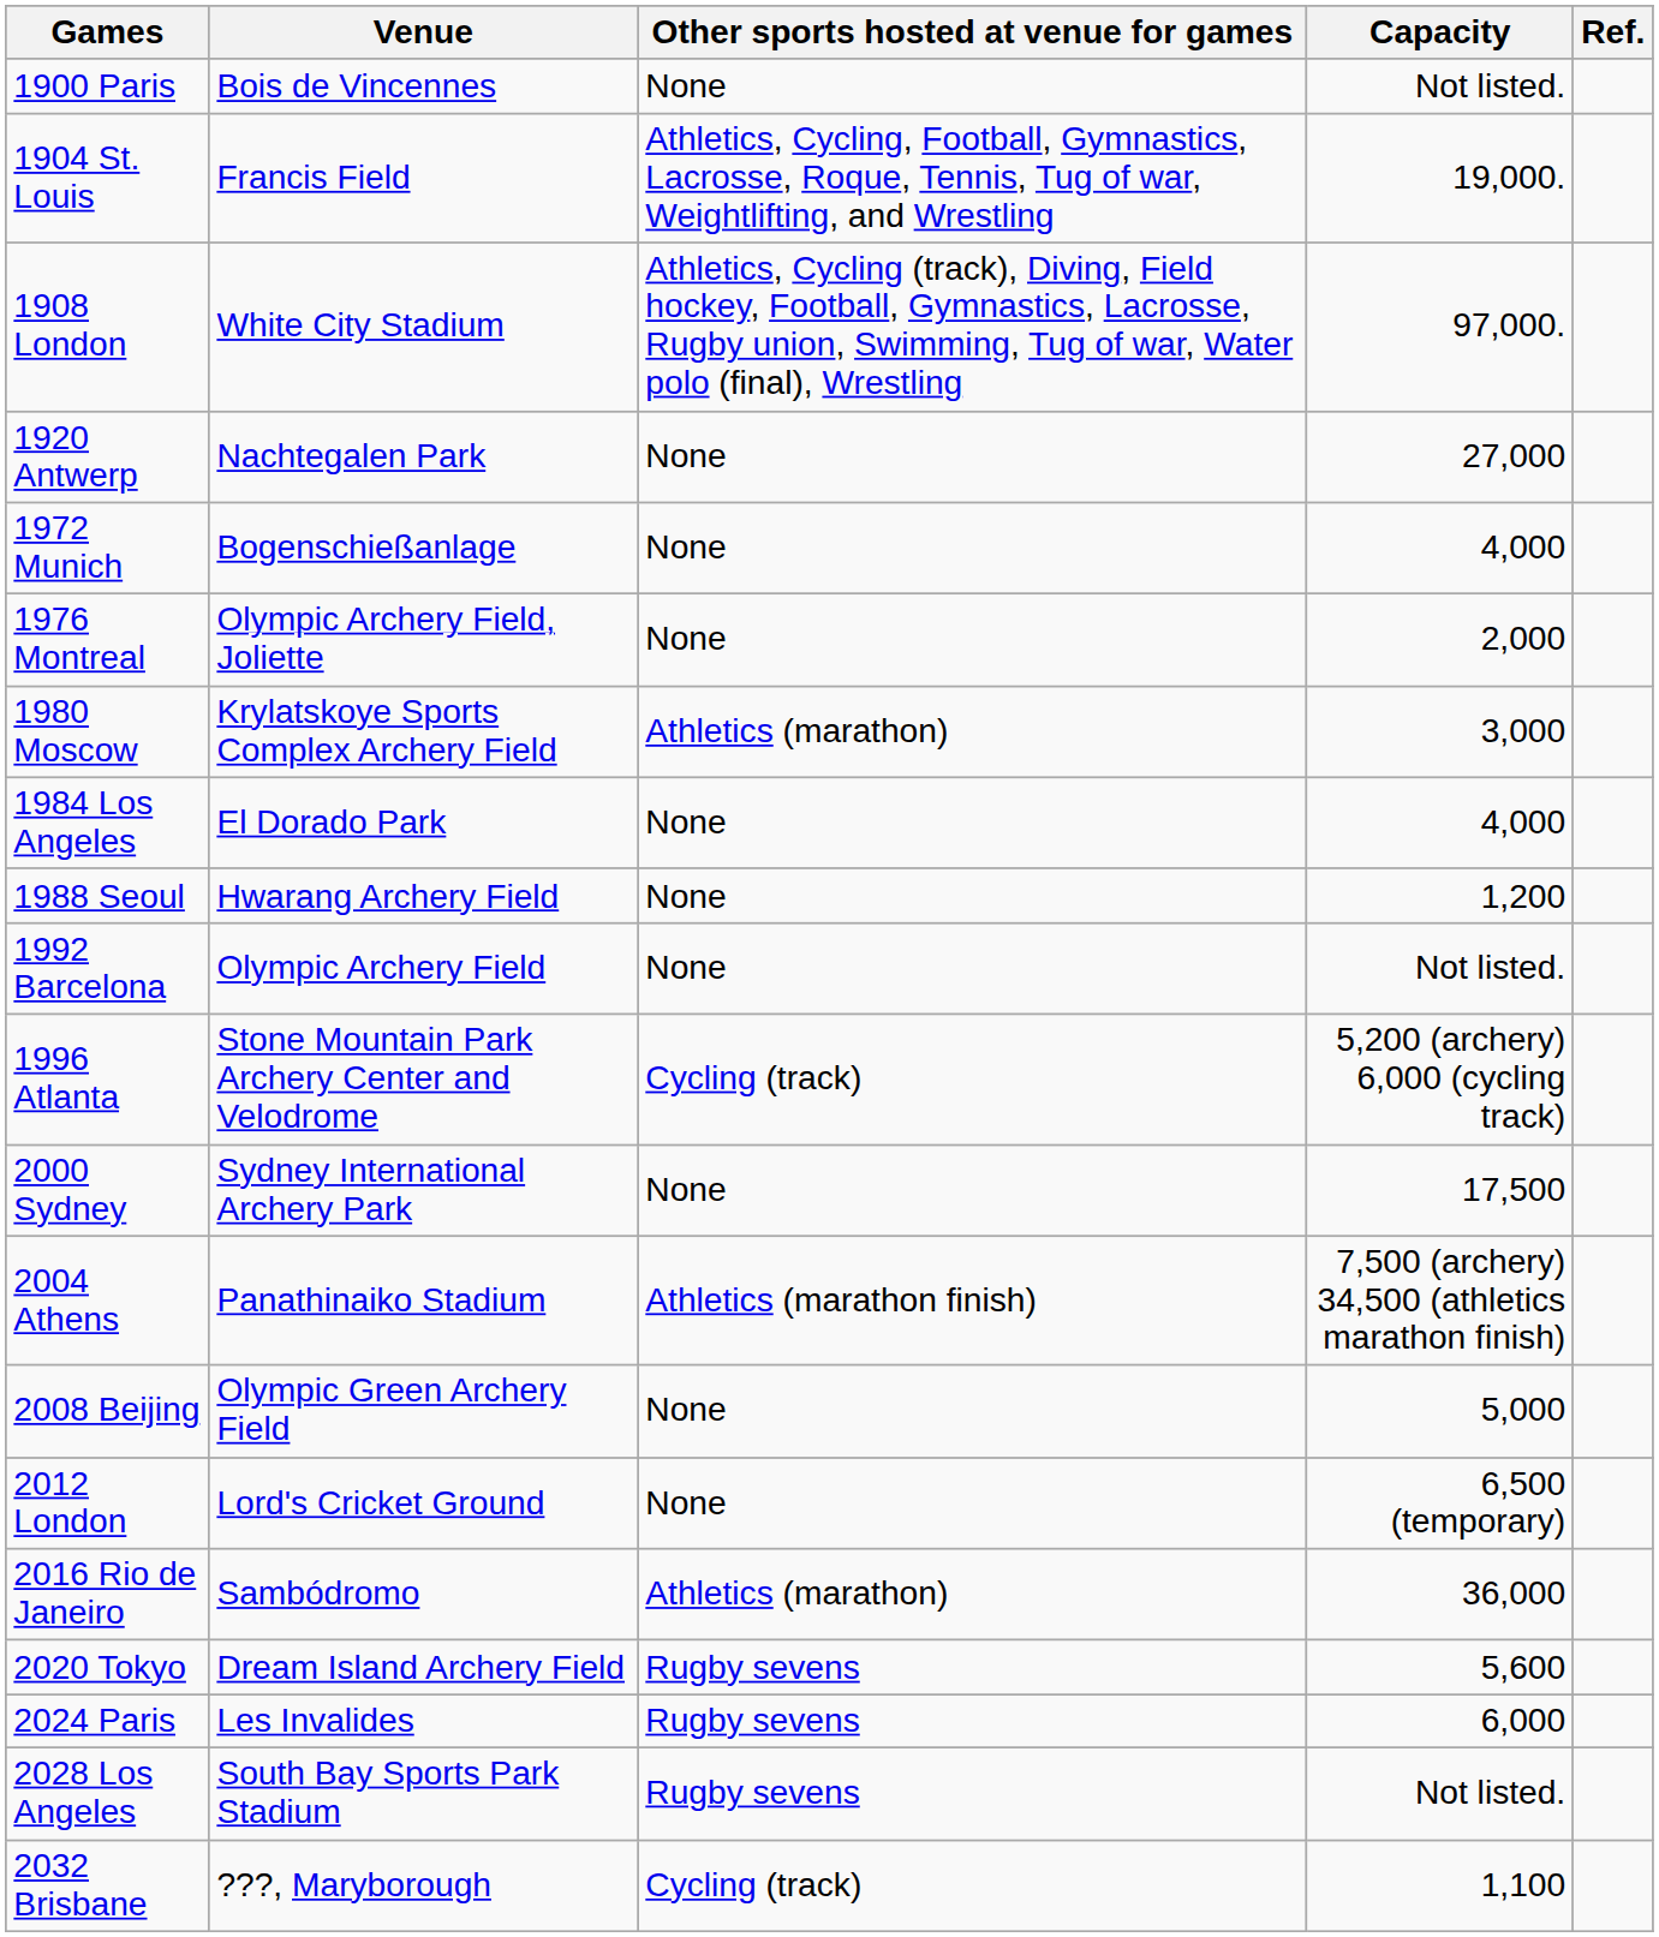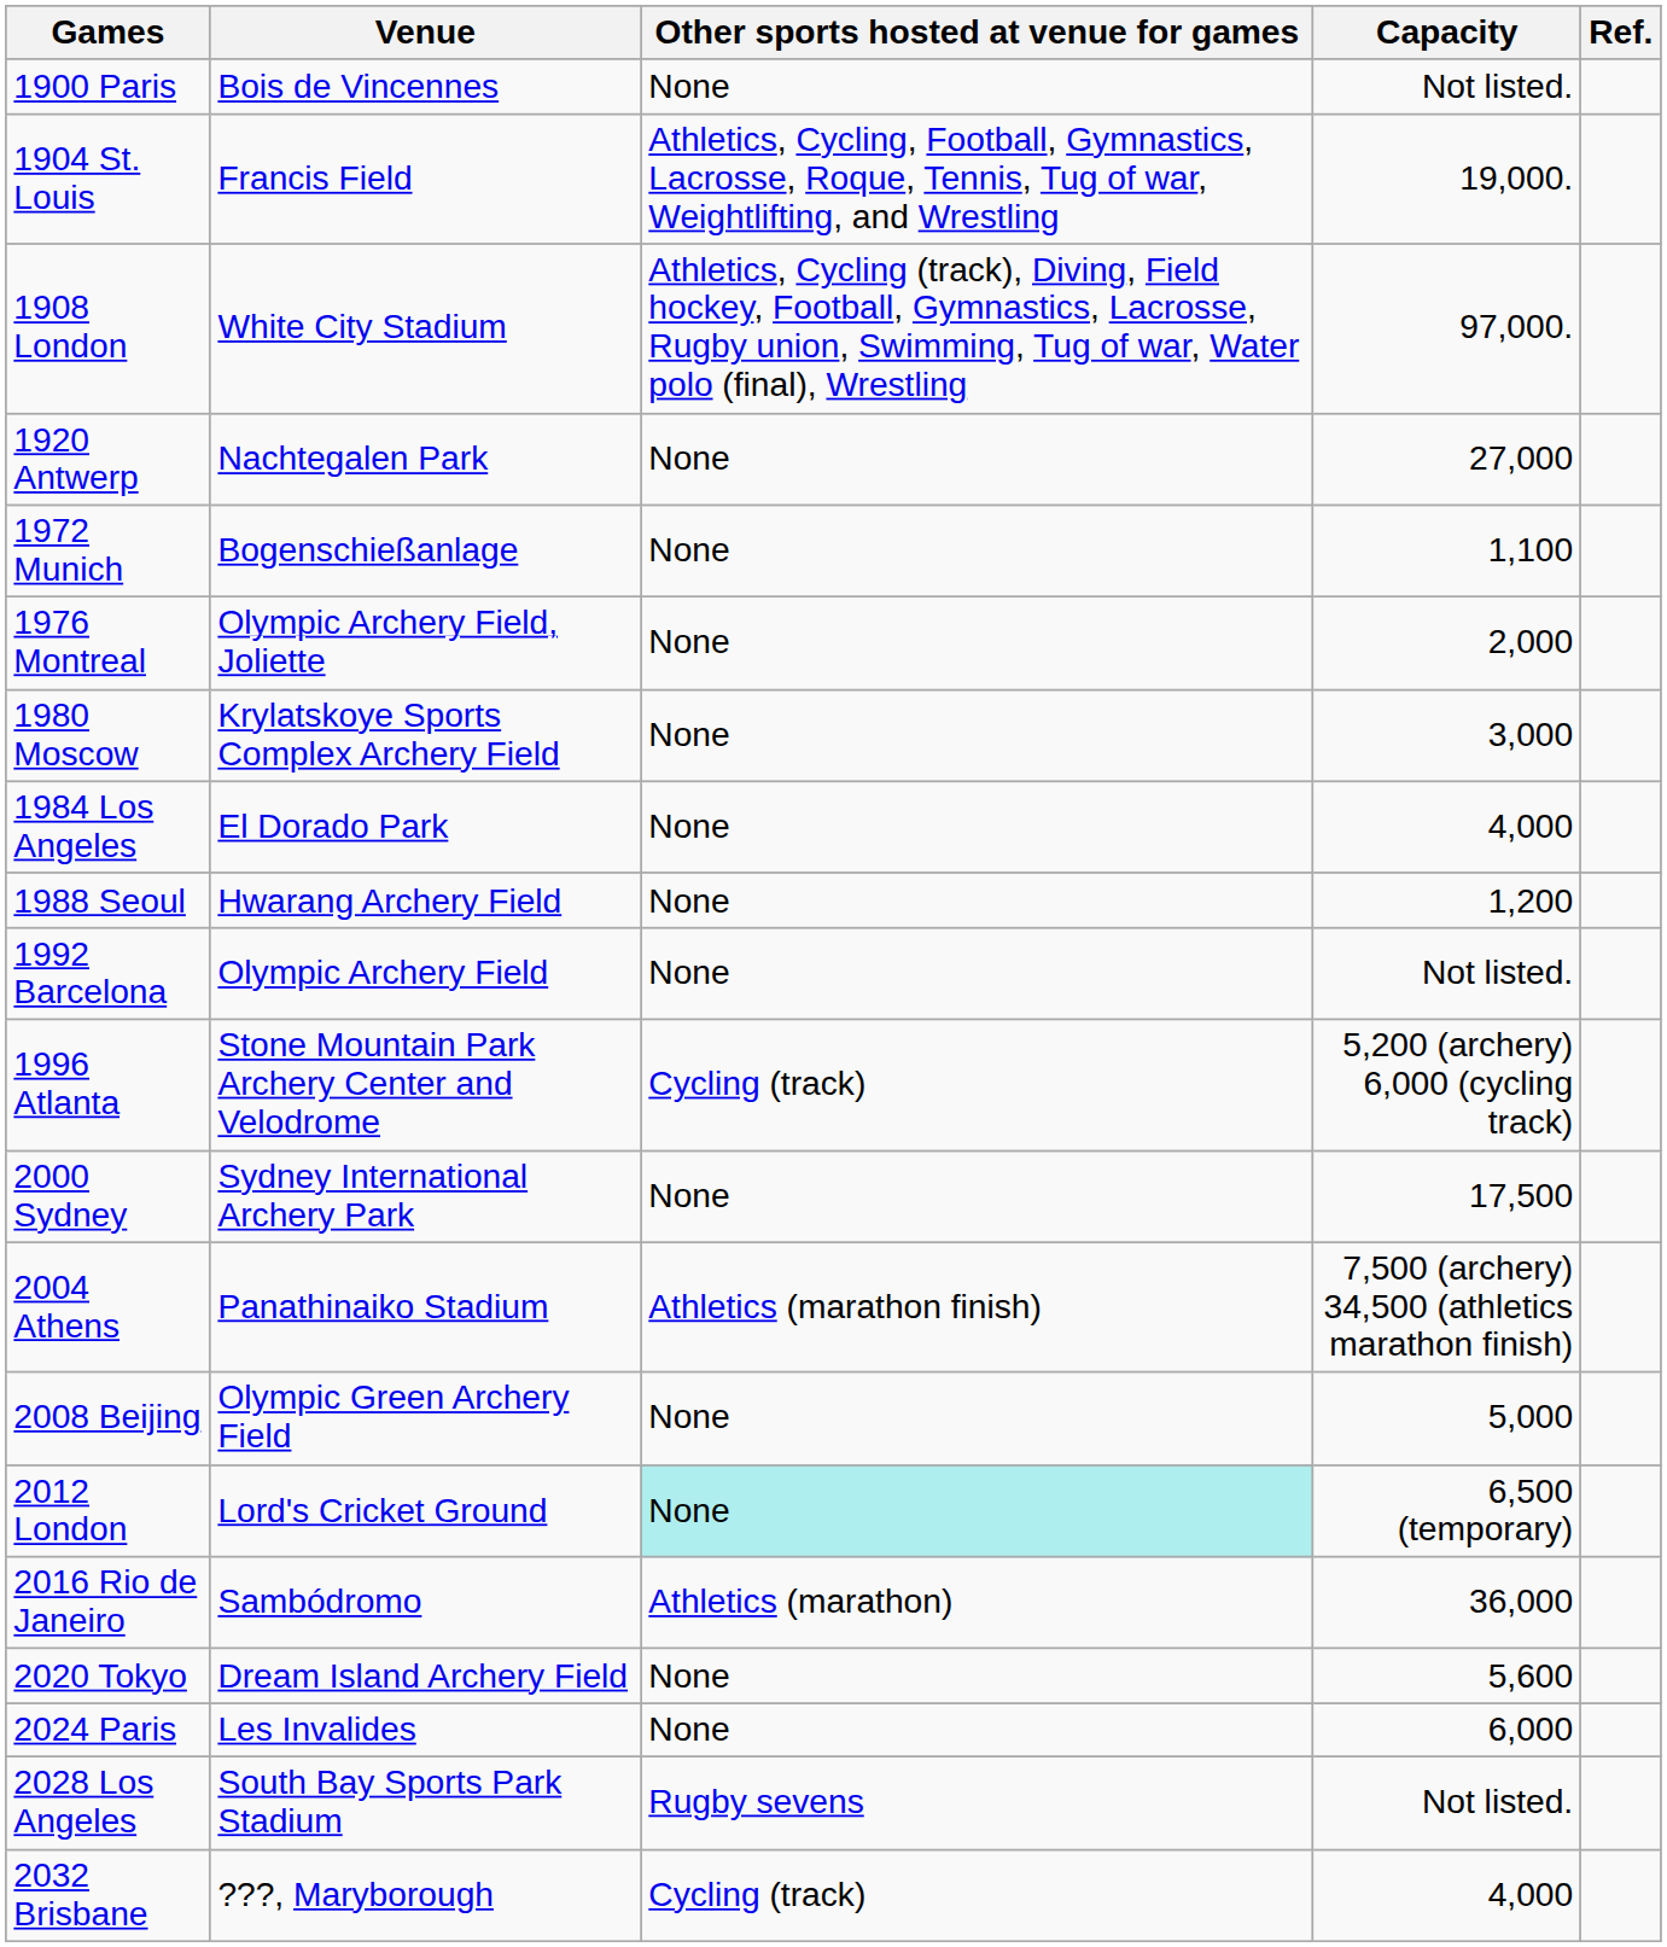1972 Munich | Capacity: 4,000 -> 1,100
1980 Moscow | Other sports hosted at venue for games: Athletics (marathon) -> None
2012 London | Other sports hosted at venue for games: no background -> paleturquoise background
2020 Tokyo | Other sports hosted at venue for games: Rugby sevens -> None
2024 Paris | Other sports hosted at venue for games: Rugby sevens -> None
2032 Brisbane | Capacity: 1,100 -> 4,000
